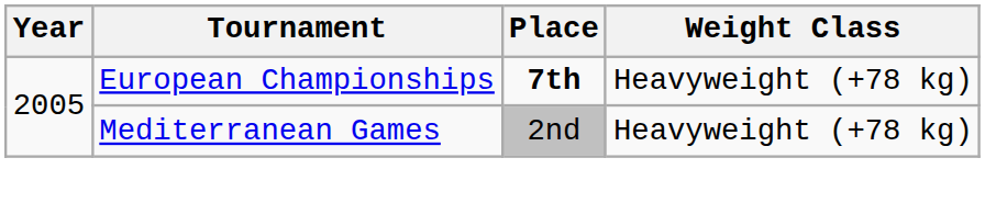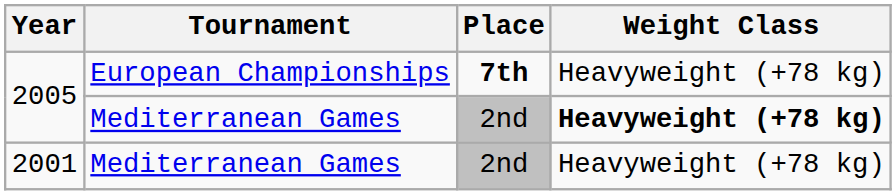2005 / Mediterranean Games | Weight Class: normal -> bold
+ row: 2001 | Mediterranean Games | 2nd | Heavyweight (+78 kg)
